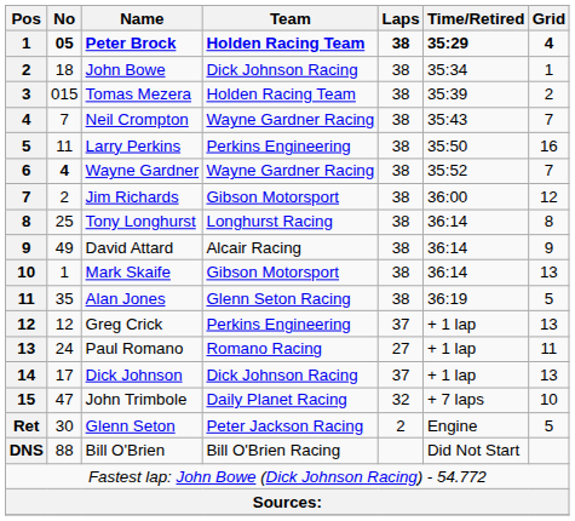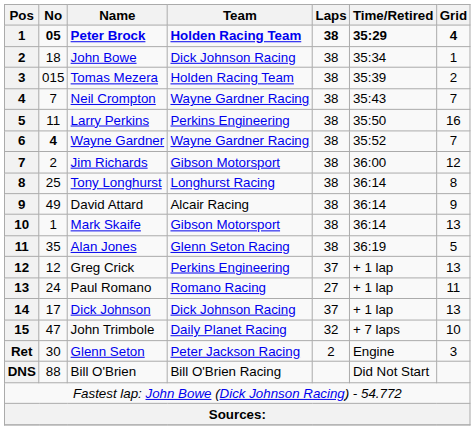Glenn Seton | Grid: 5 -> 3
